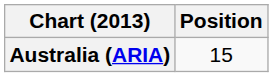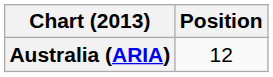Australia (ARIA) | Position: 15 -> 12
